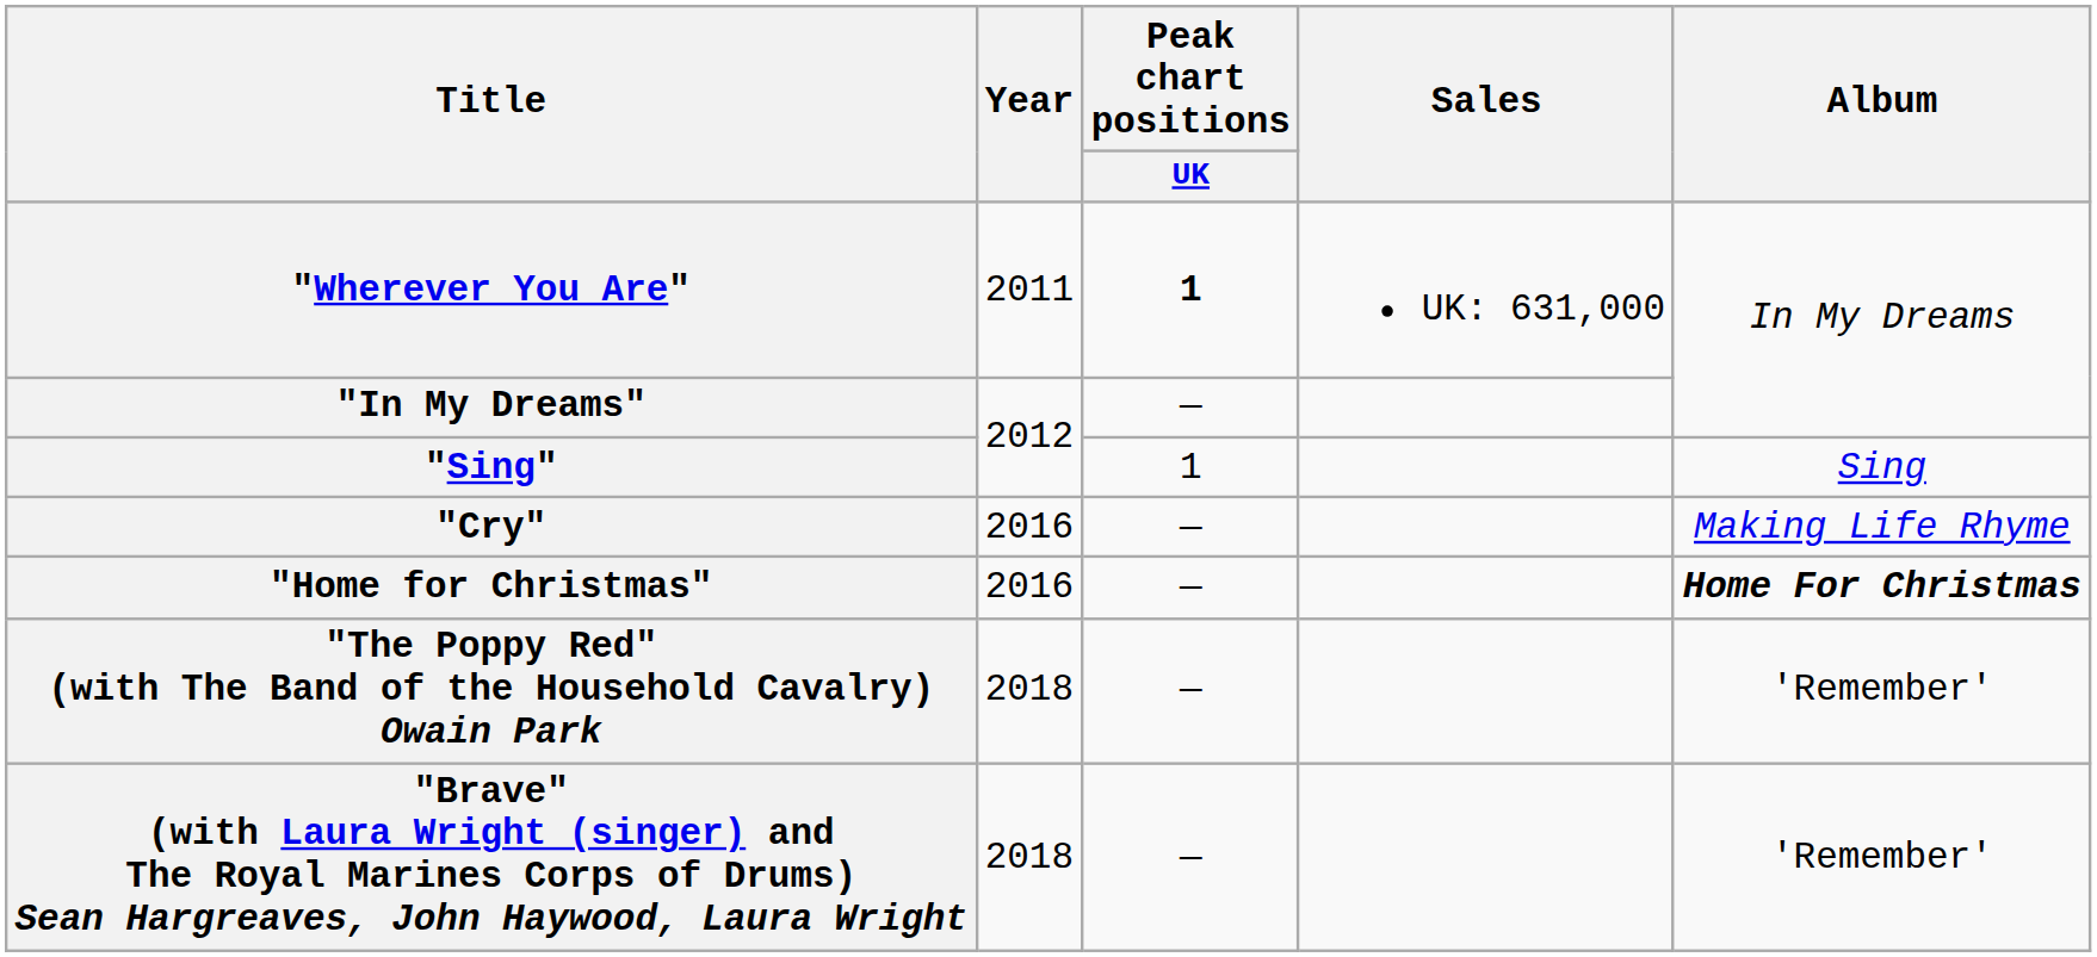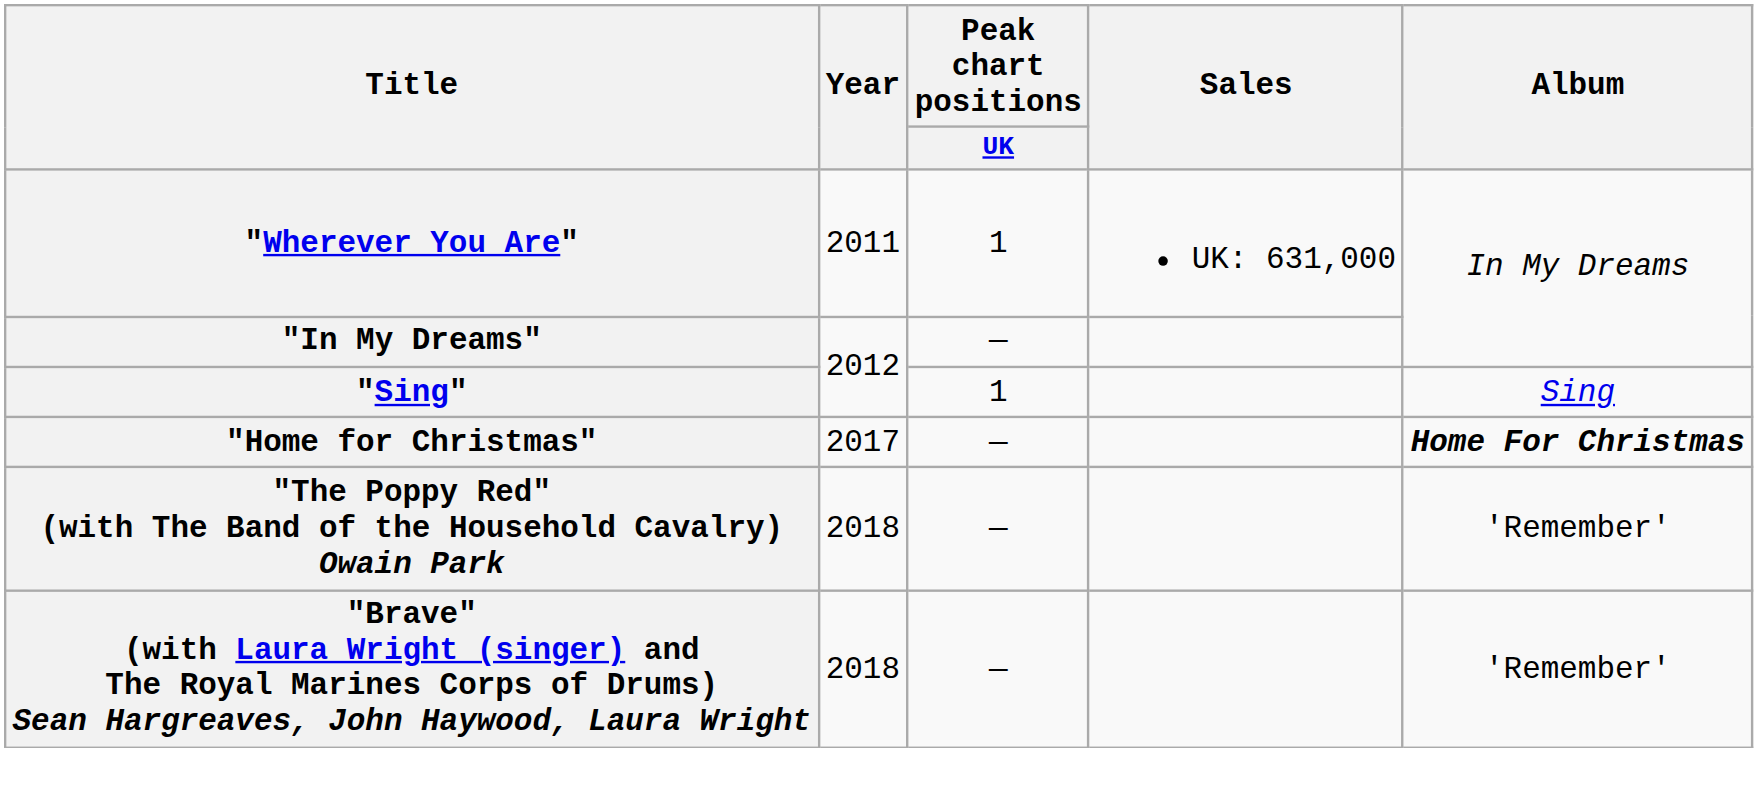"Wherever You Are" | Peak chart positions / UK: bold -> normal
- row: "Cry" | 2016 | — | Making Life Rhyme
"Home for Christmas" | Year: 2016 -> 2017
